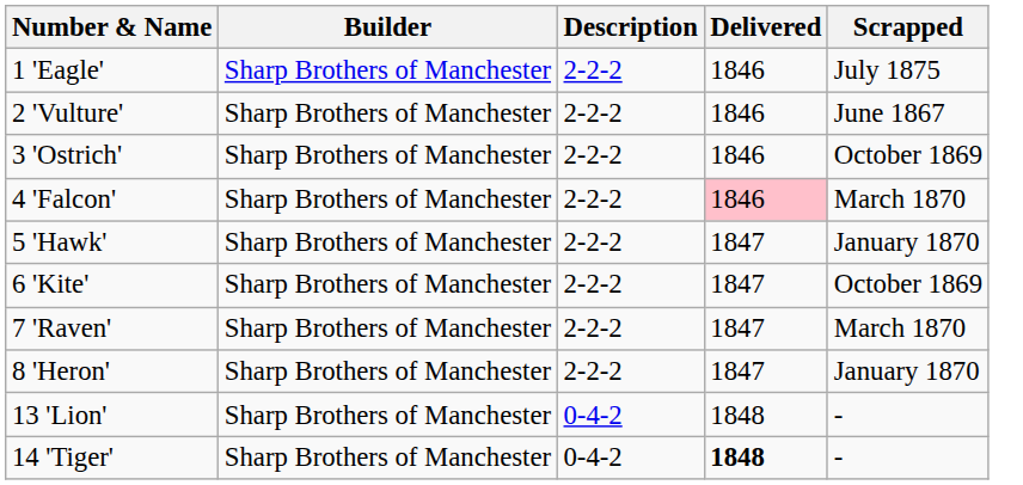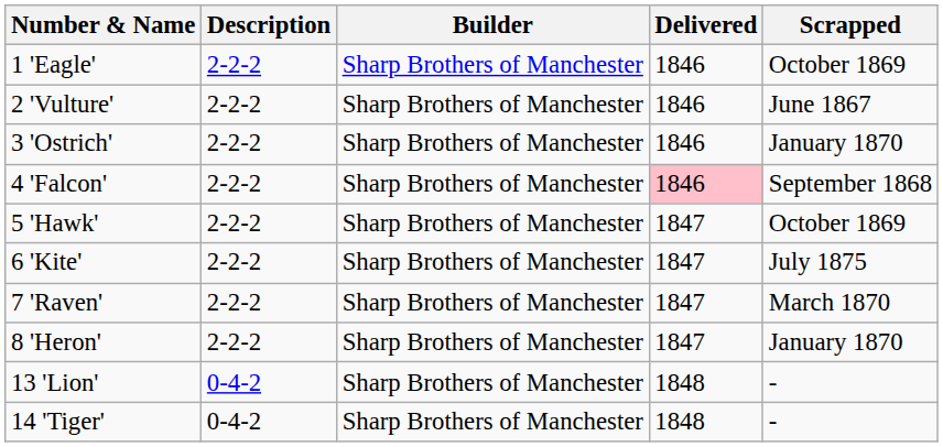columns swapped: Description <-> Builder
1 'Eagle' | Scrapped: July 1875 -> October 1869
3 'Ostrich' | Scrapped: October 1869 -> January 1870
4 'Falcon' | Scrapped: March 1870 -> September 1868
5 'Hawk' | Scrapped: January 1870 -> October 1869
6 'Kite' | Scrapped: October 1869 -> July 1875
14 'Tiger' | Delivered: bold -> normal
